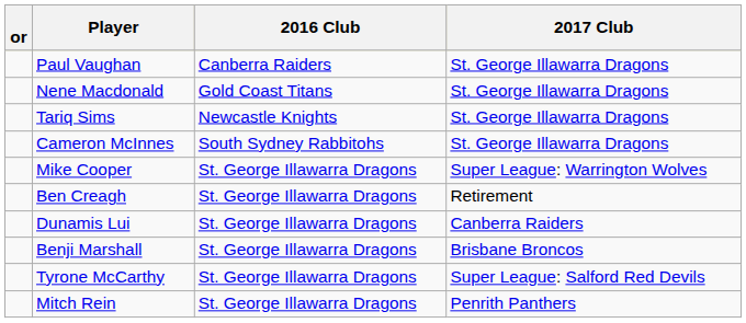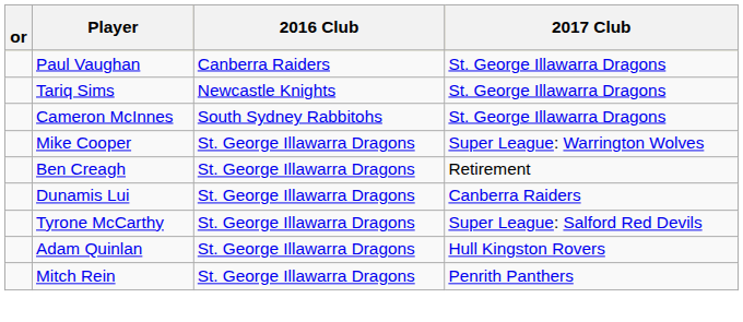- row: Nene Macdonald | Gold Coast Titans | St. George Illawarra Dragons
- row: Benji Marshall | St. George Illawarra Dragons | Brisbane Broncos
+ row: Adam Quinlan | St. George Illawarra Dragons | Hull Kingston Rovers
